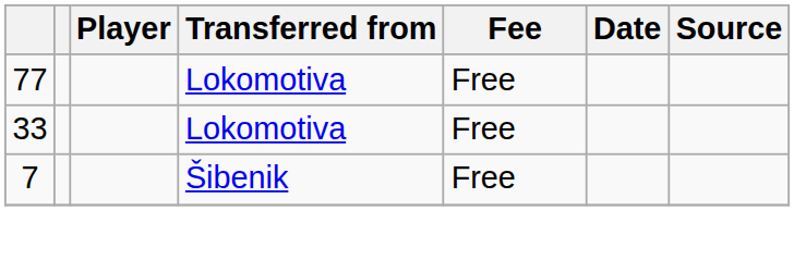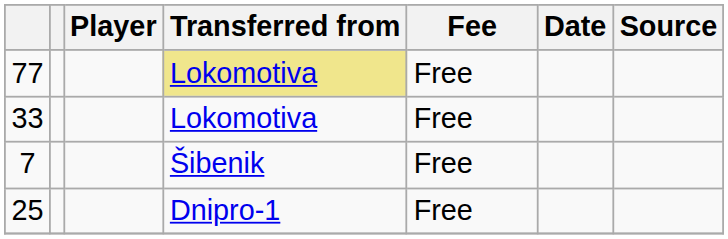77 | Transferred from: no background -> khaki background
+ row: 25 | Dnipro-1 | Free
